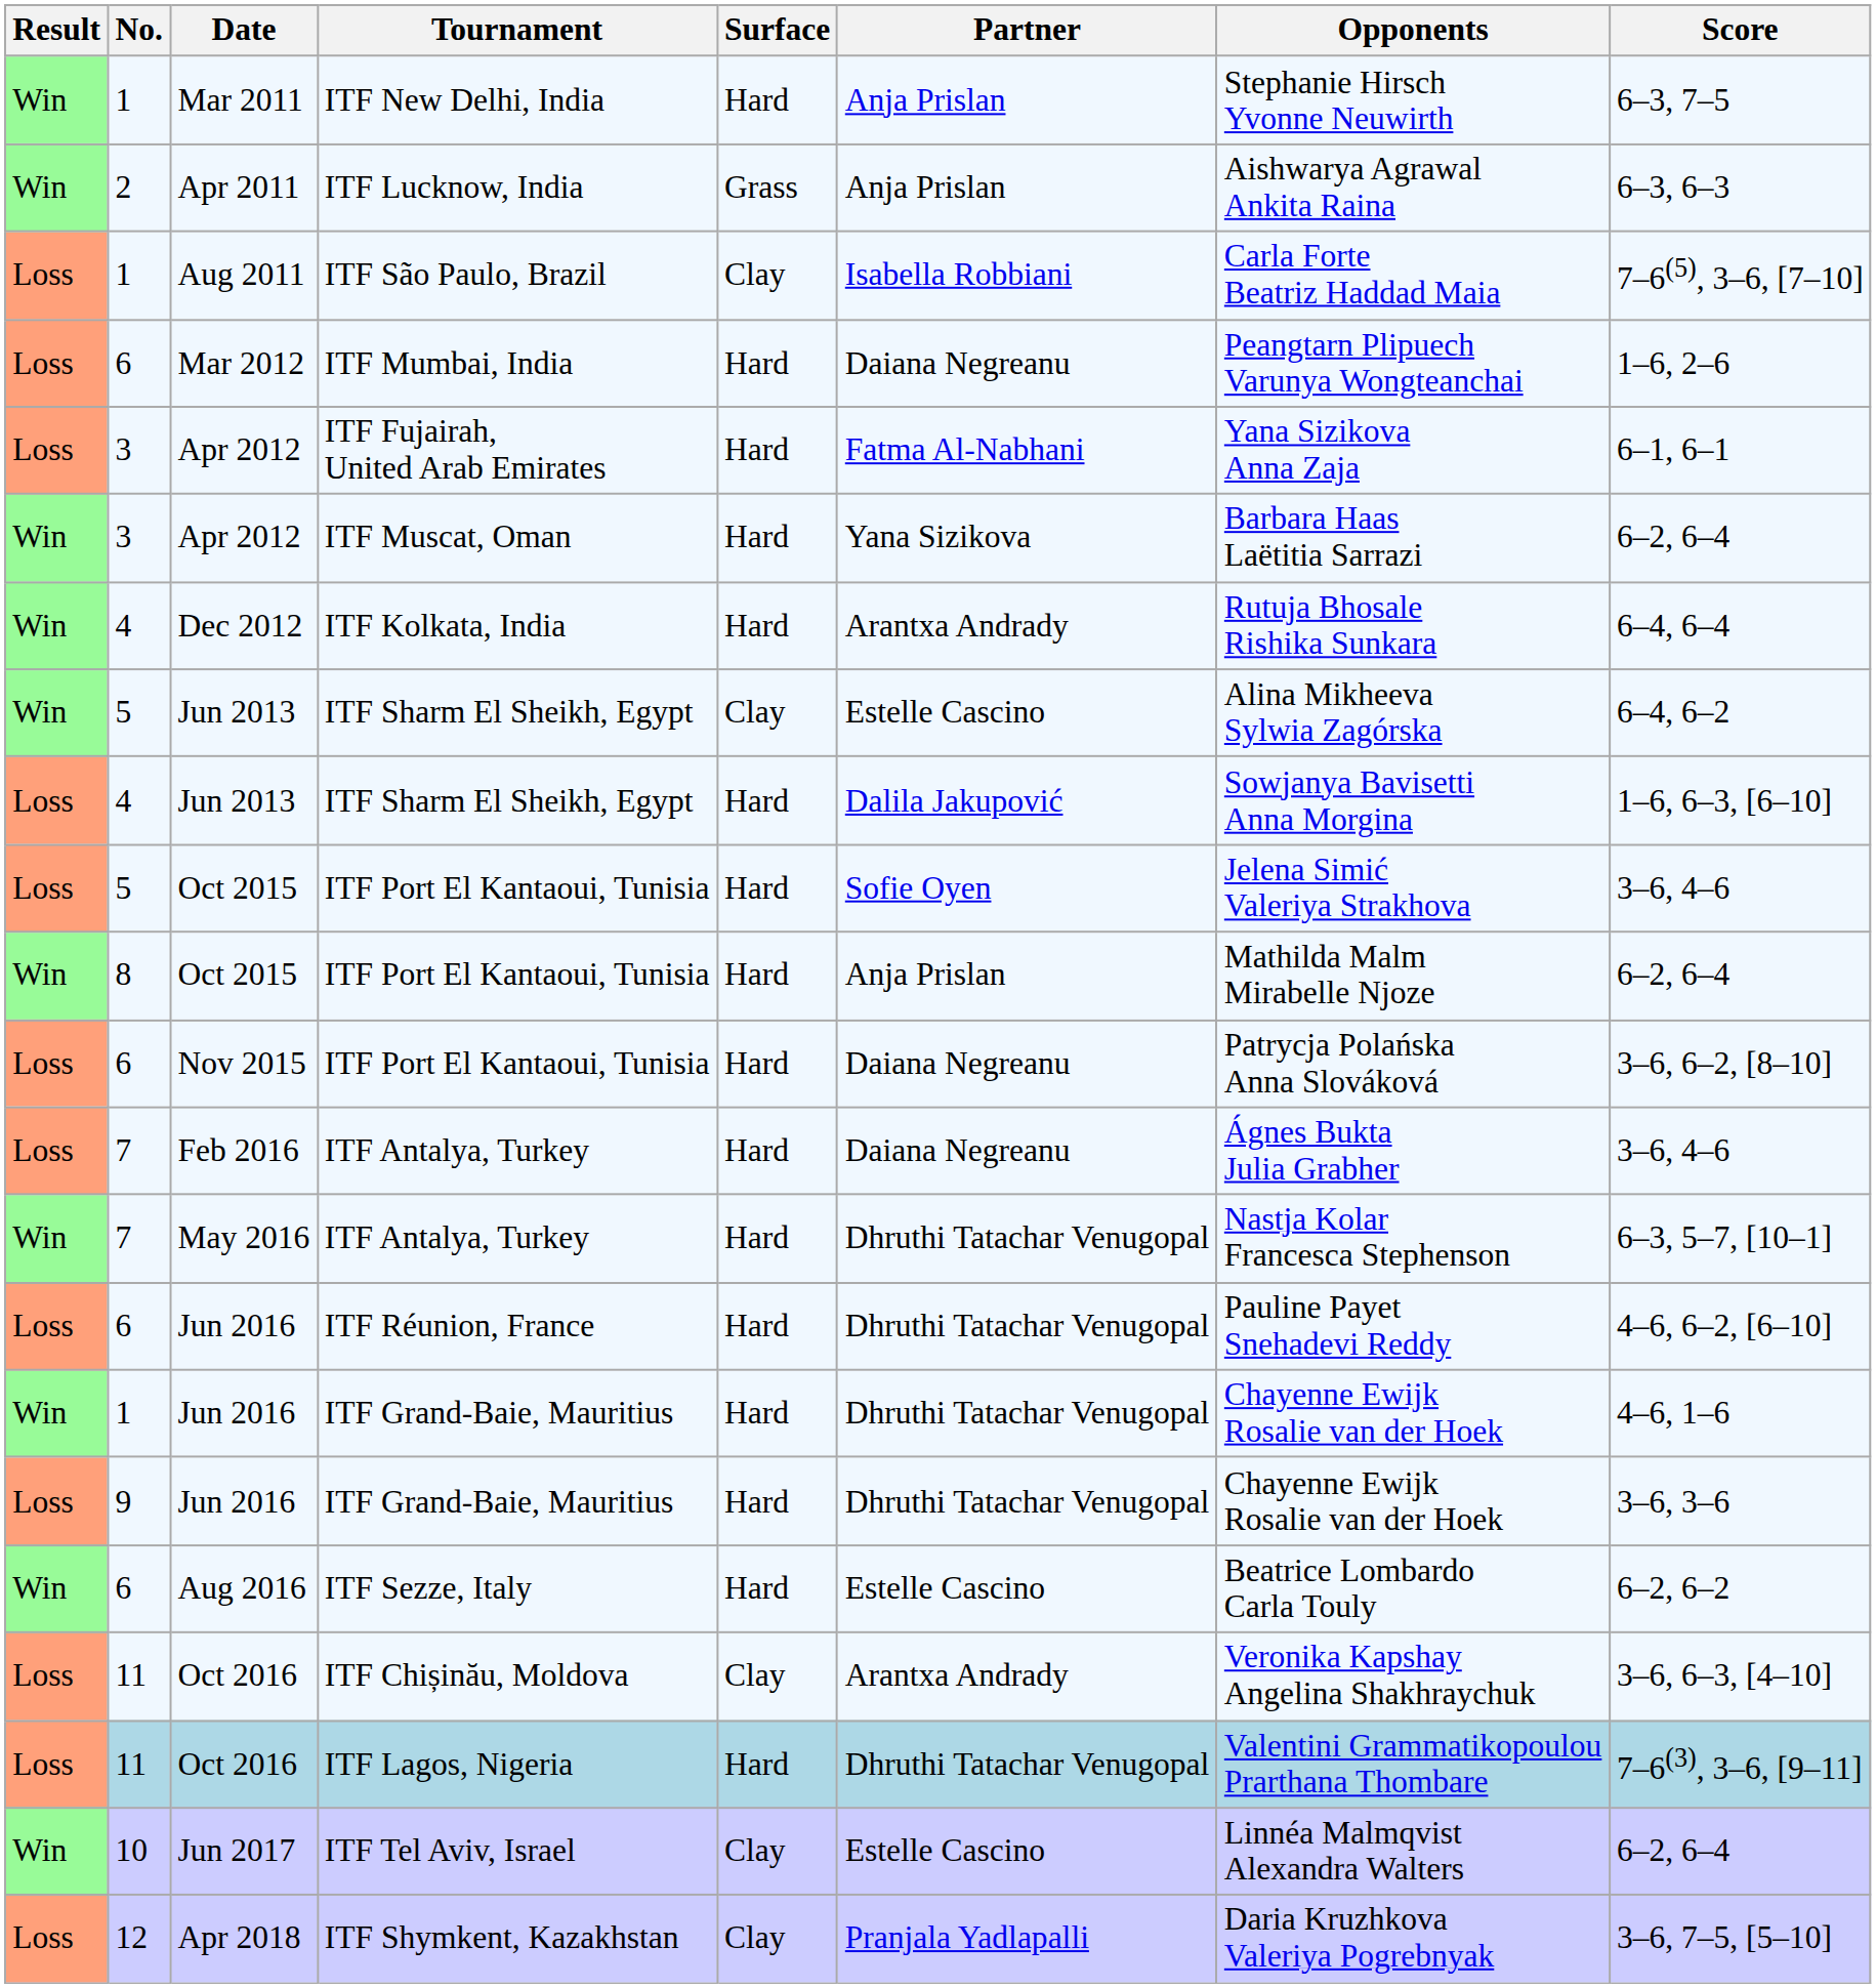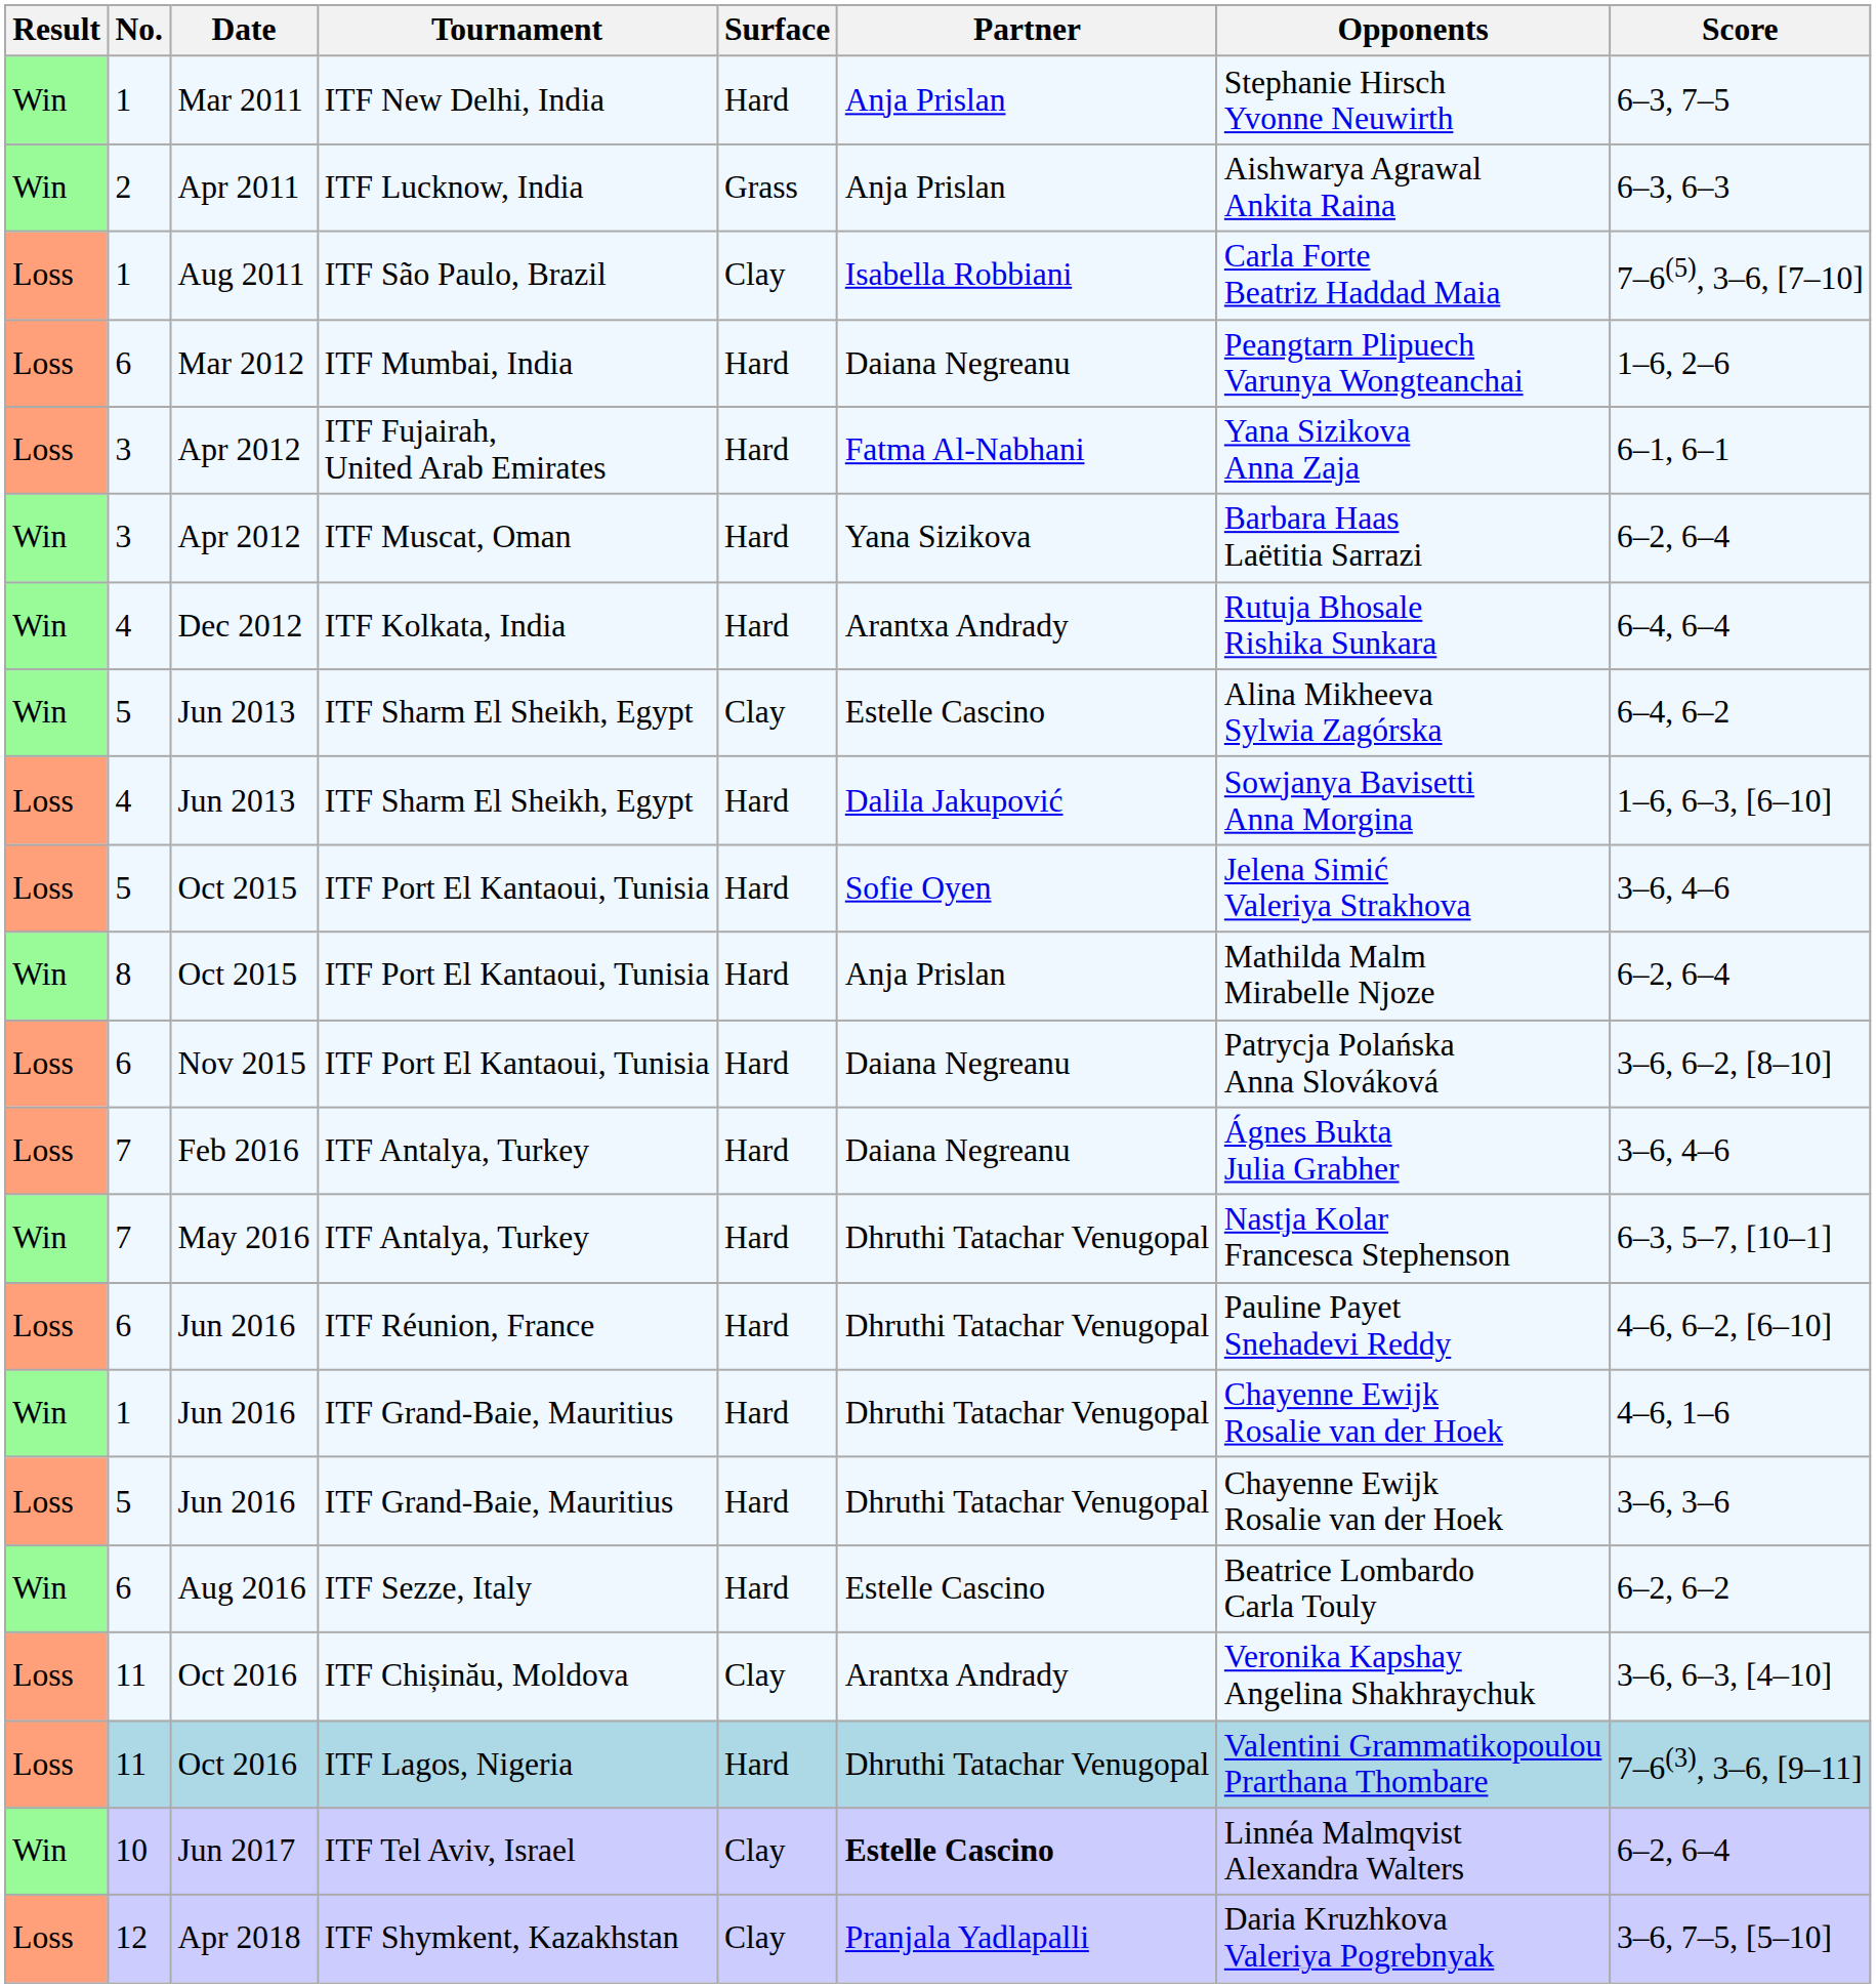Loss / ITF Grand-Baie, Mauritius | No.: 9 -> 5
ITF Tel Aviv, Israel | Partner: normal -> bold
